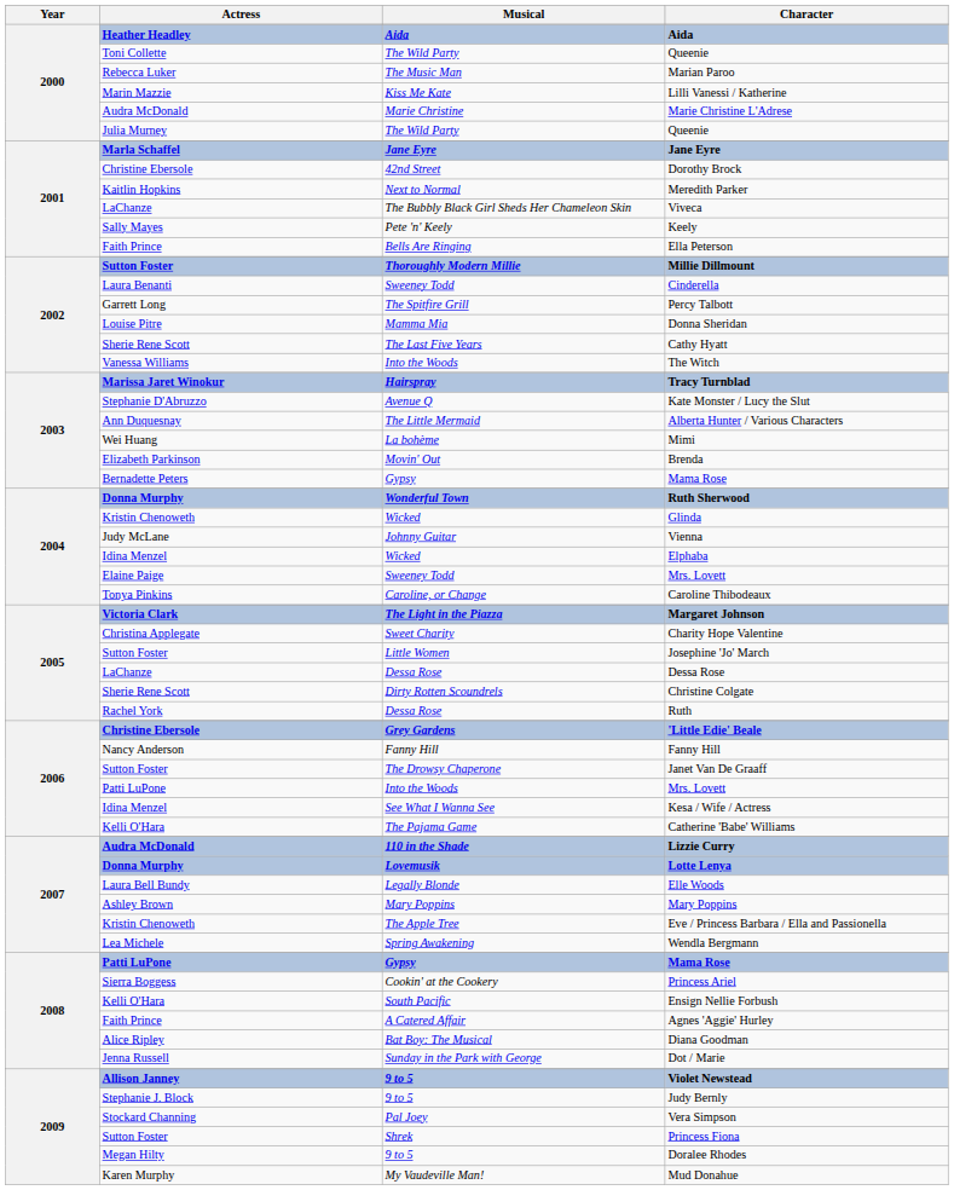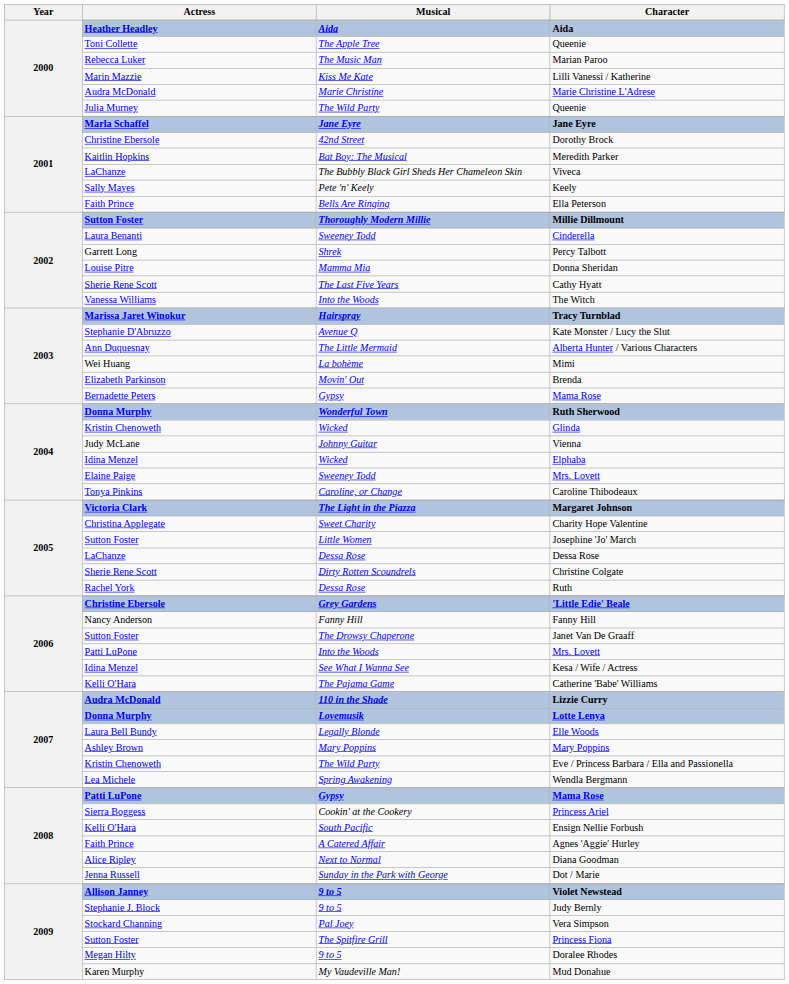Toni Collette / Queenie | Musical: The Wild Party -> The Apple Tree
Meredith Parker | Musical: Next to Normal -> Bat Boy: The Musical
Percy Talbott | Musical: The Spitfire Grill -> Shrek
Eve / Princess Barbara / Ella and Passionella | Musical: The Apple Tree -> The Wild Party
Diana Goodman | Musical: Bat Boy: The Musical -> Next to Normal
Princess Fiona | Musical: Shrek -> The Spitfire Grill
